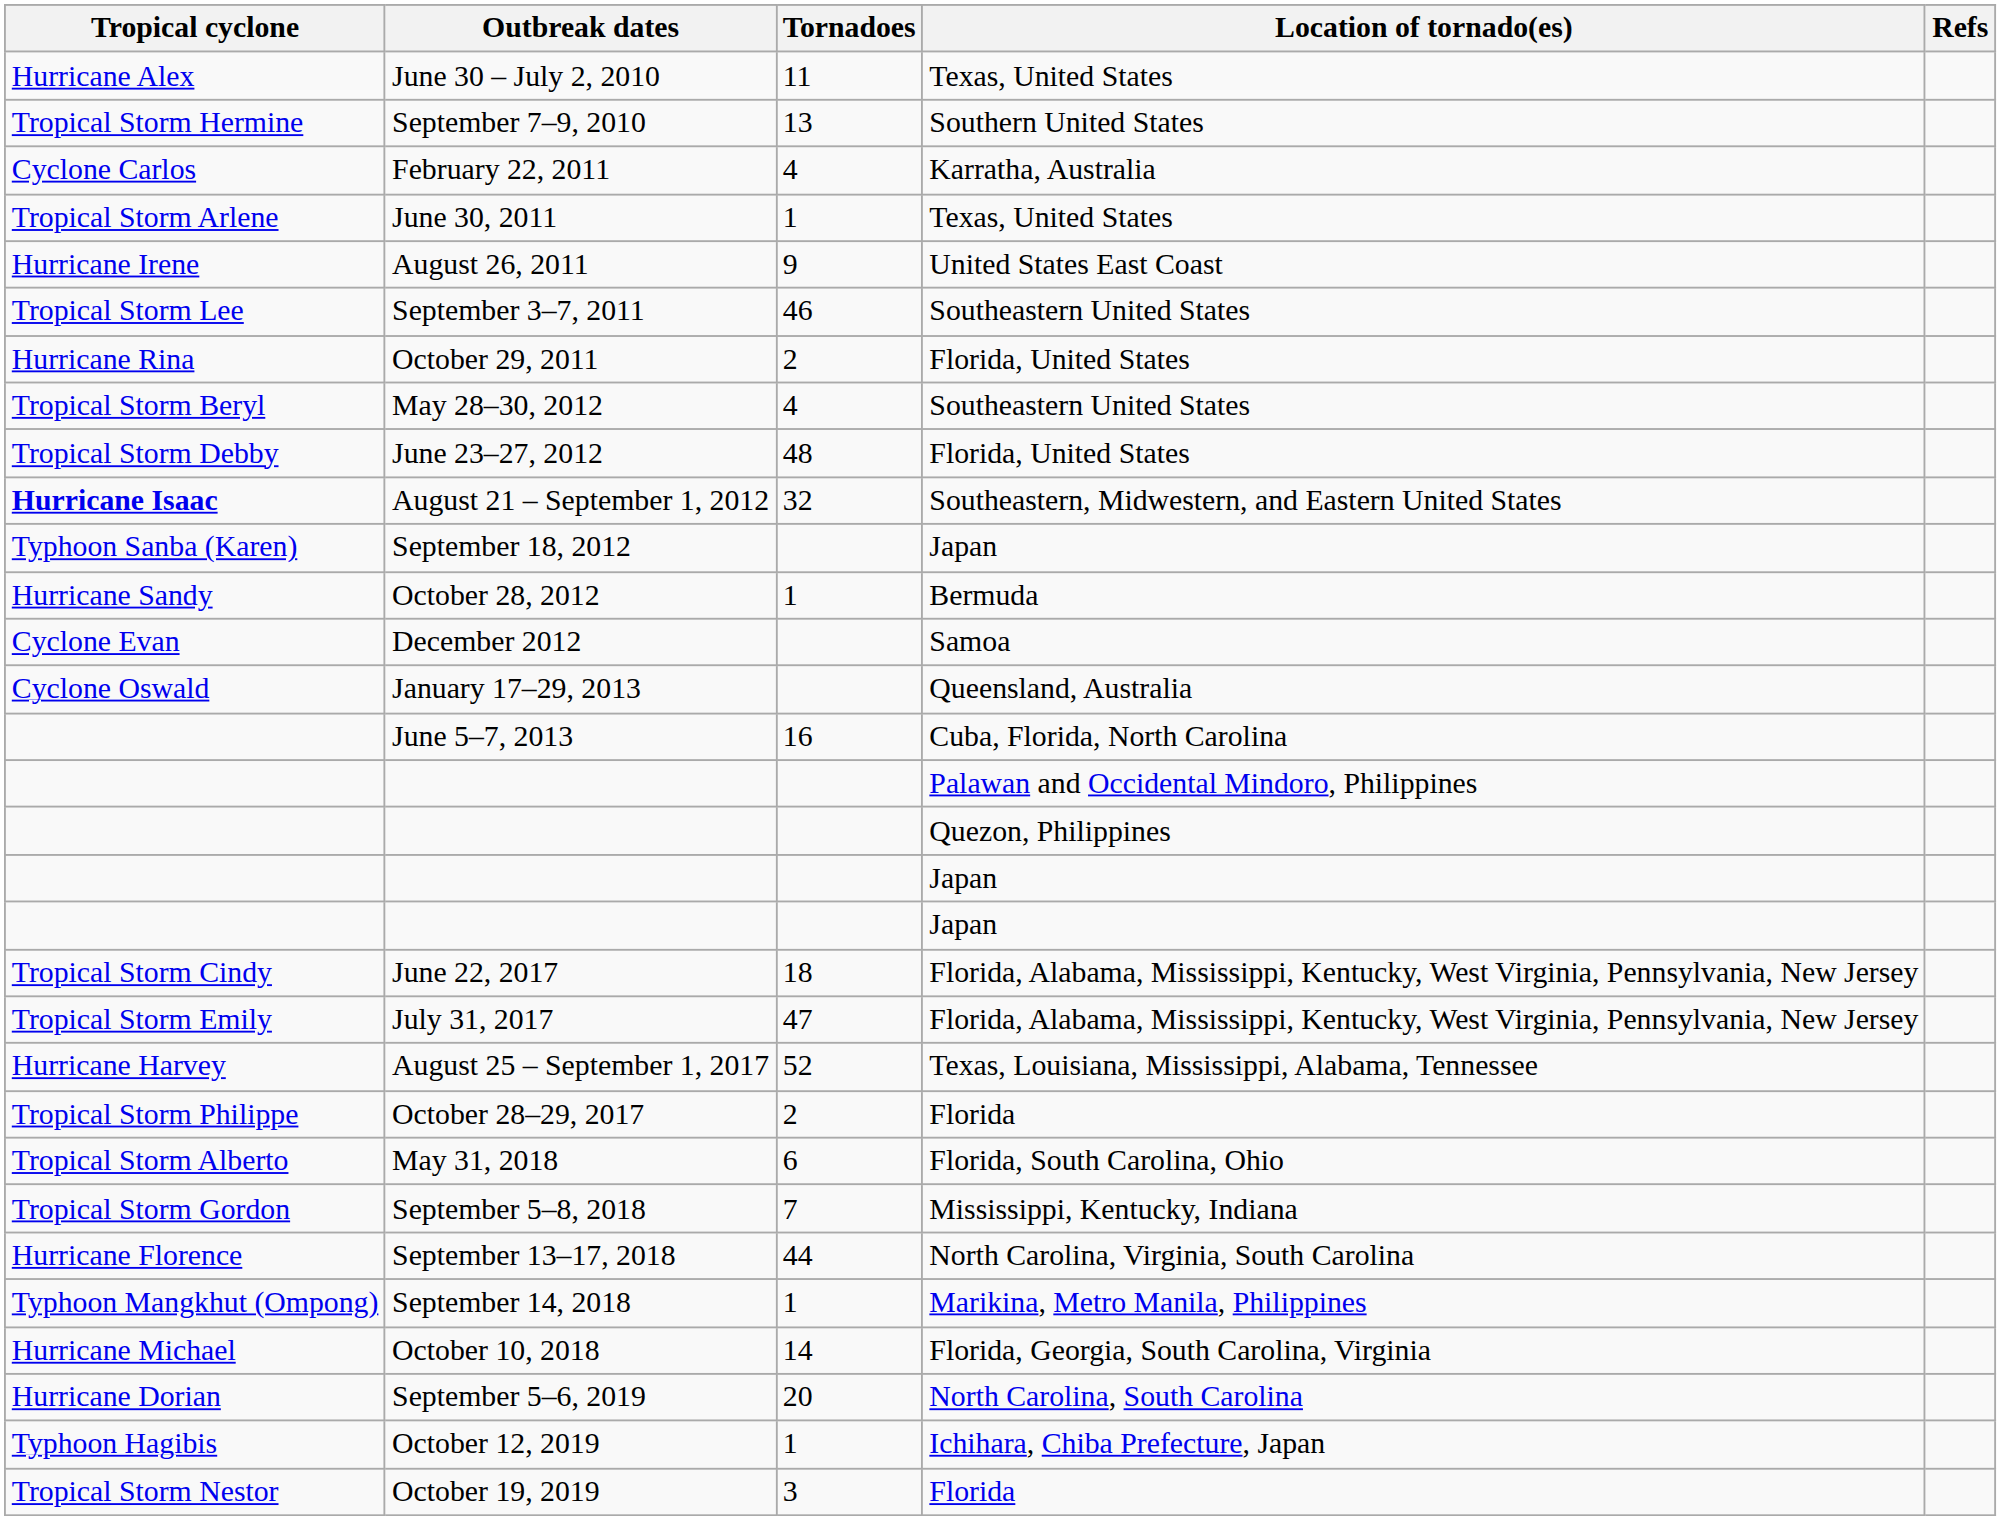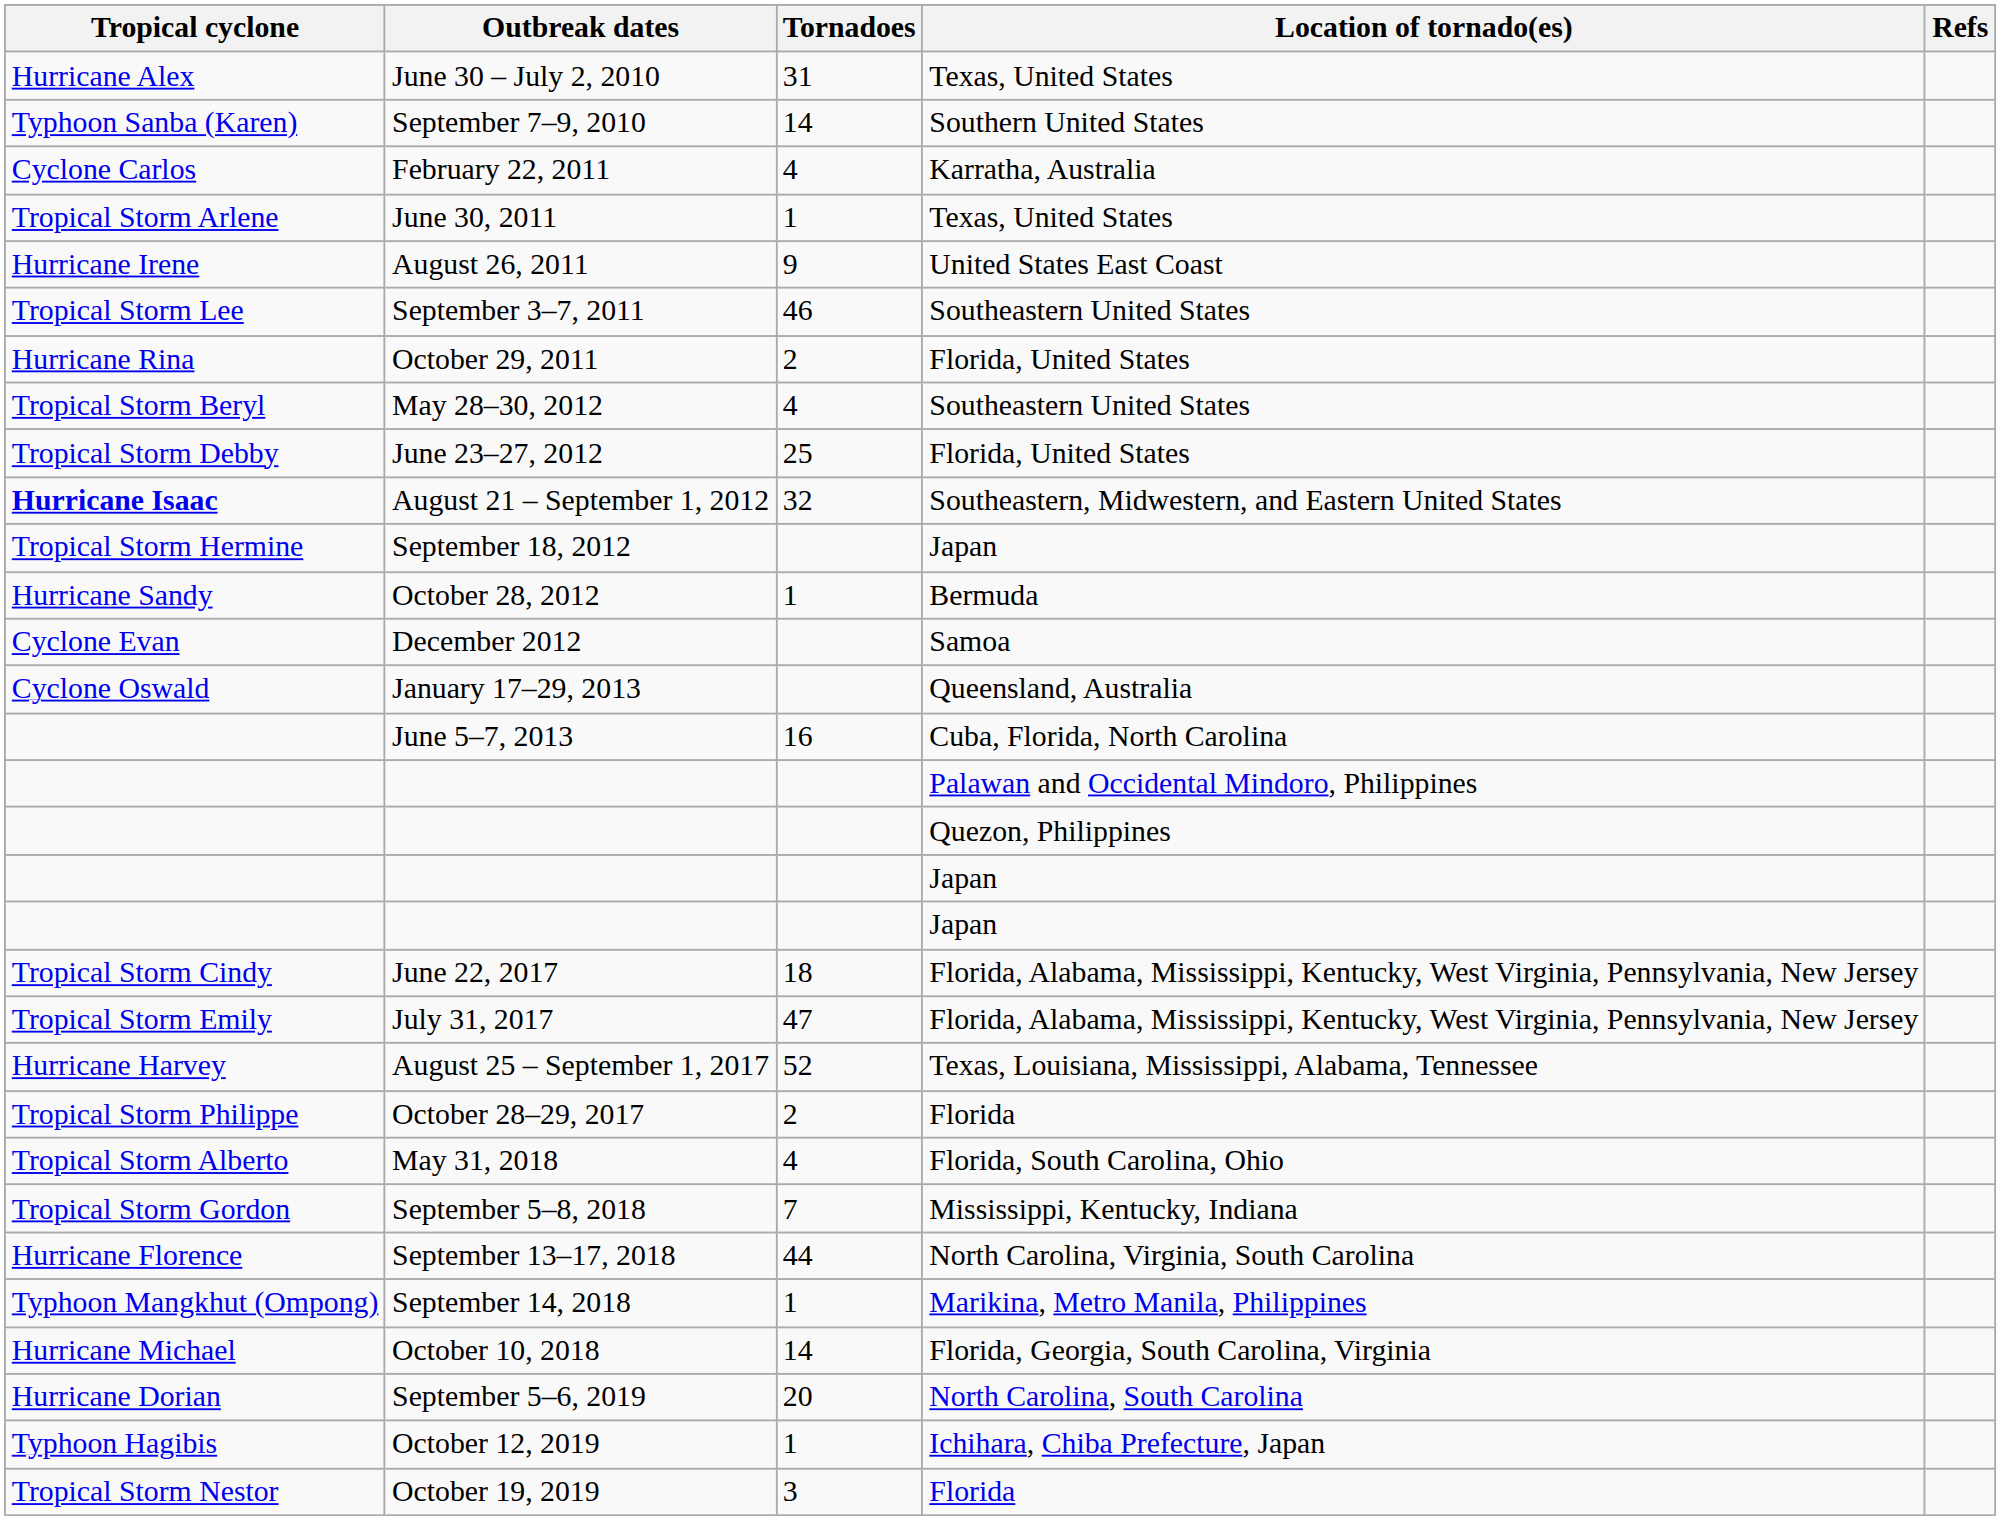June 30 – July 2, 2010 | Tornadoes: 11 -> 31
September 7–9, 2010 | Tropical cyclone: Tropical Storm Hermine -> Typhoon Sanba (Karen)
September 7–9, 2010 | Tornadoes: 13 -> 14
June 23–27, 2012 | Tornadoes: 48 -> 25
September 18, 2012 | Tropical cyclone: Typhoon Sanba (Karen) -> Tropical Storm Hermine
May 31, 2018 | Tornadoes: 6 -> 4
